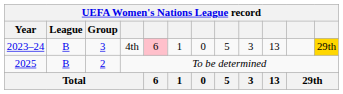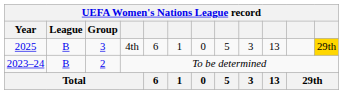4th | Year: 2023–24 -> 2025
4th | column 5: pink background -> no background
To be determined | Year: 2025 -> 2023–24
